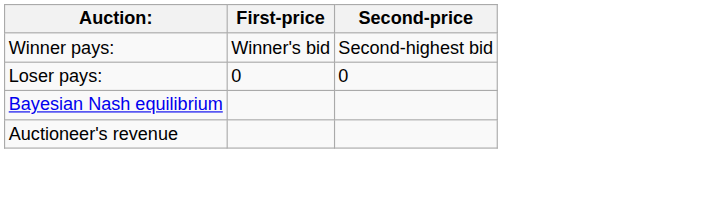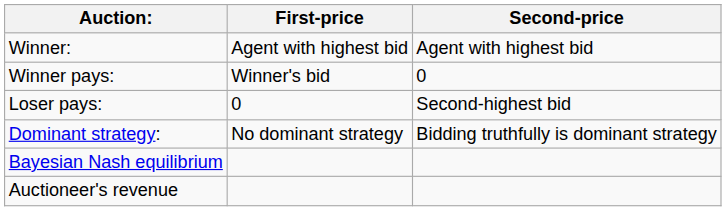+ row: Winner: | Agent with highest bid | Agent with highest bid
Winner pays: | Second-price: Second-highest bid -> 0
Loser pays: | Second-price: 0 -> Second-highest bid
+ row: Dominant strategy: | No dominant strategy | Bidding truthfully is dominant strategy
